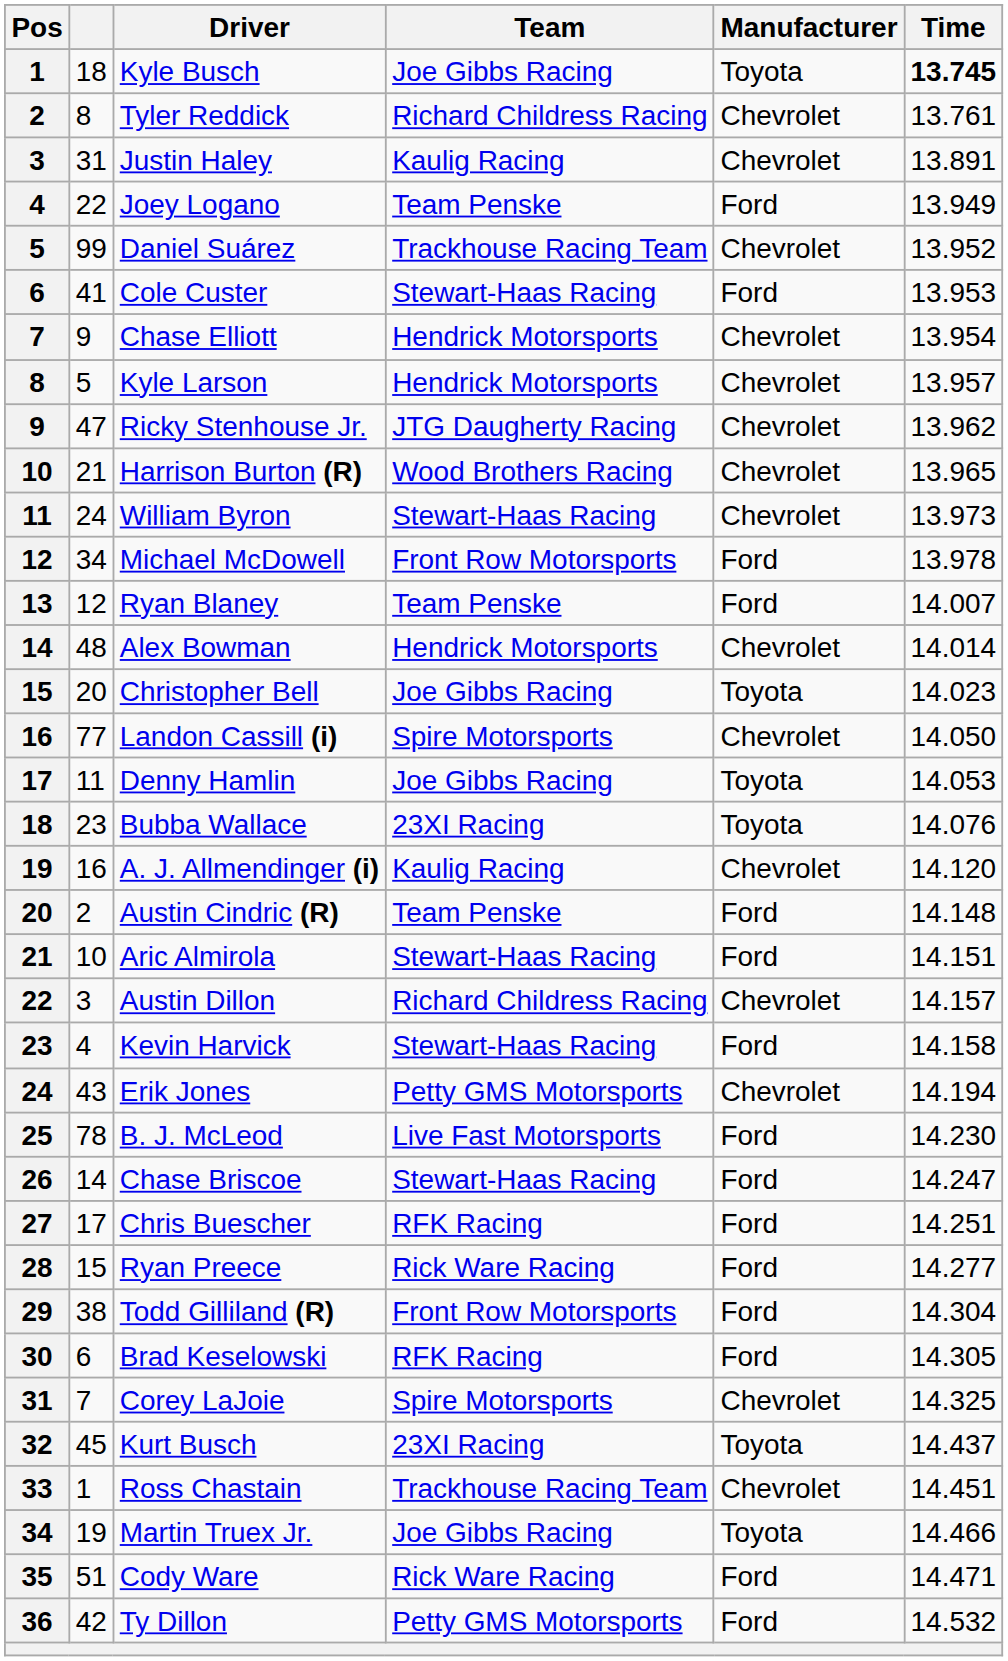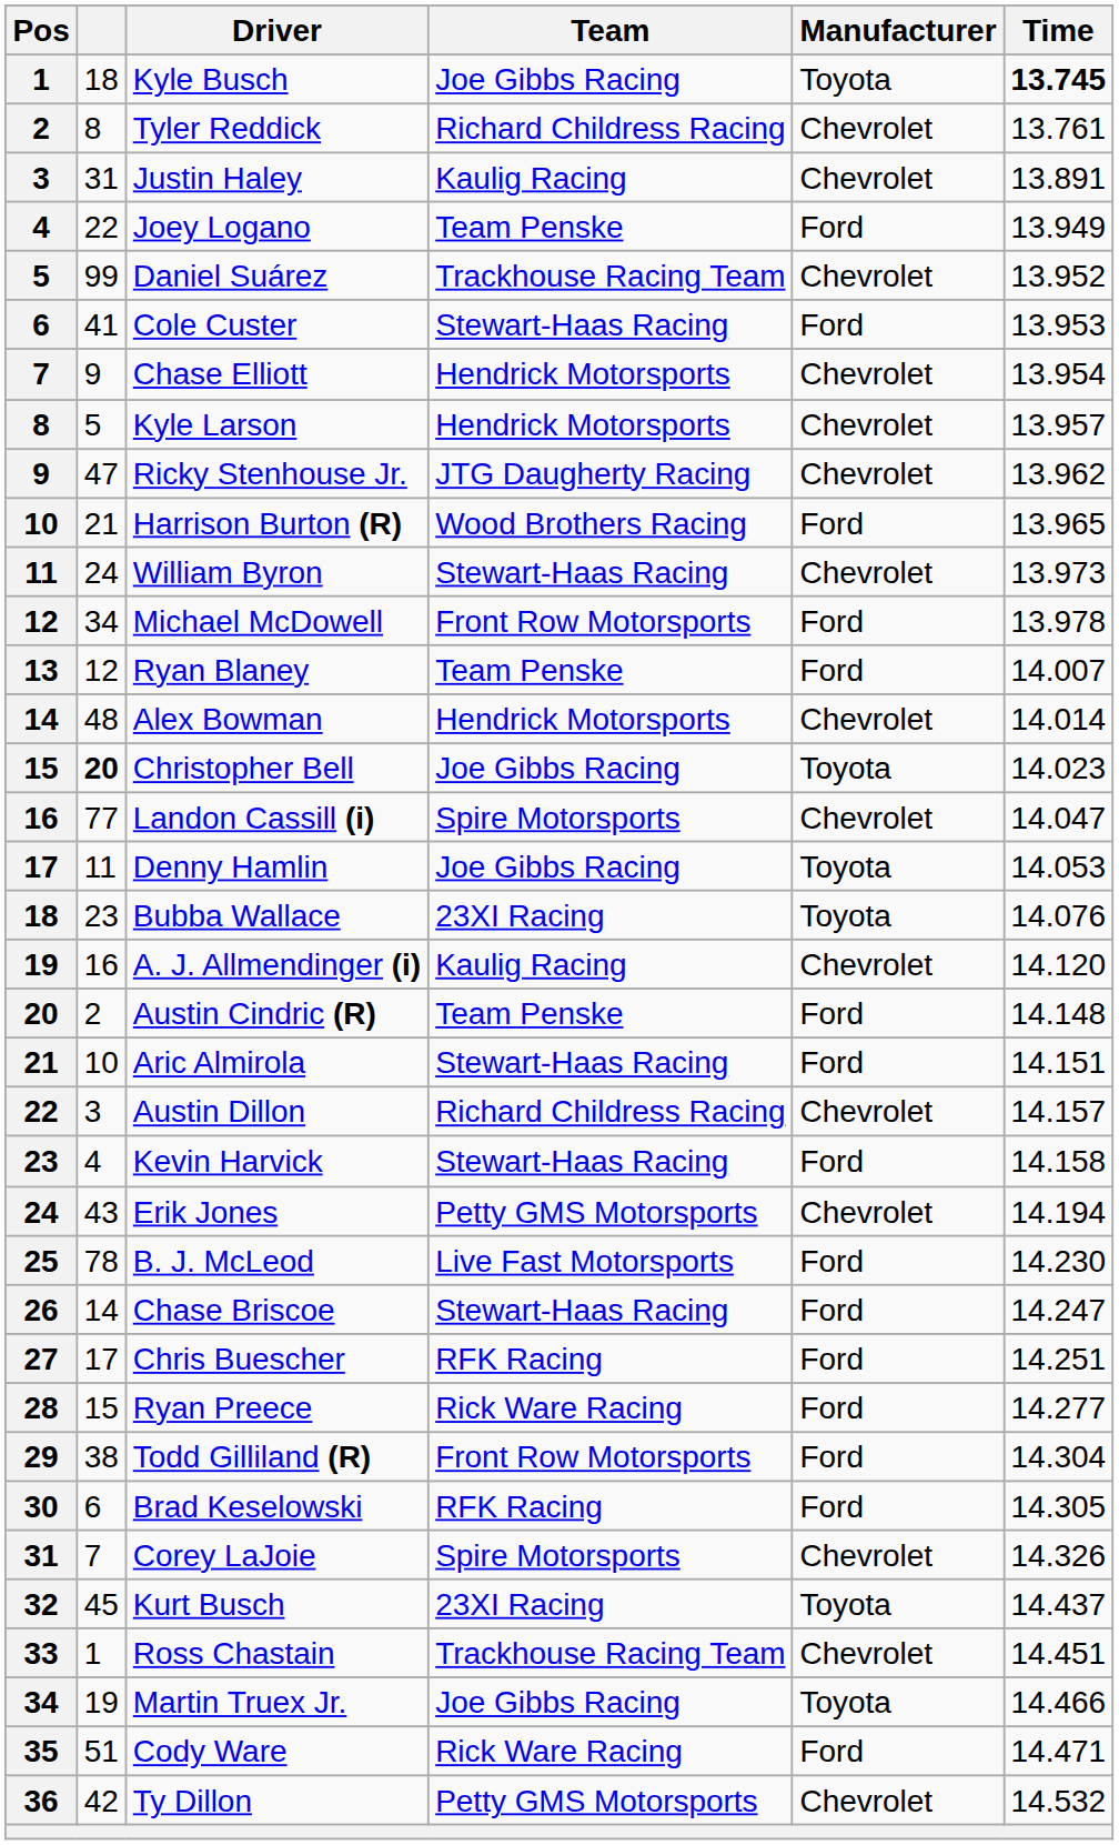Harrison Burton (R) | Manufacturer: Chevrolet -> Ford
Christopher Bell | column 2: normal -> bold
Landon Cassill (i) | Time: 14.050 -> 14.047
Corey LaJoie | Time: 14.325 -> 14.326
Ty Dillon | Manufacturer: Ford -> Chevrolet
